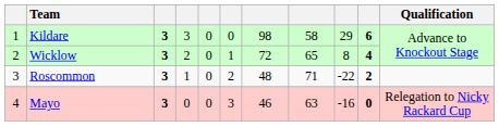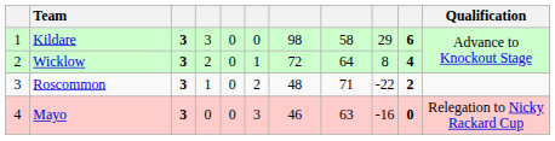Wicklow | column 8: 65 -> 64
